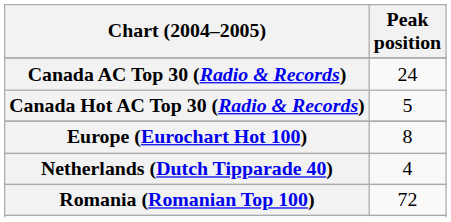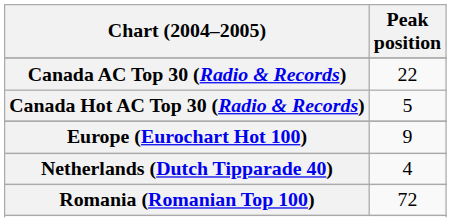Canada AC Top 30 (Radio & Records) | Peak position: 24 -> 22
Europe (Eurochart Hot 100) | Peak position: 8 -> 9
